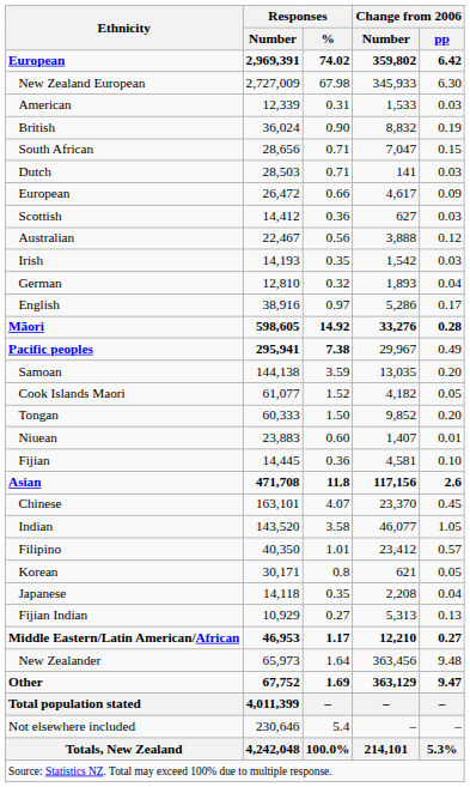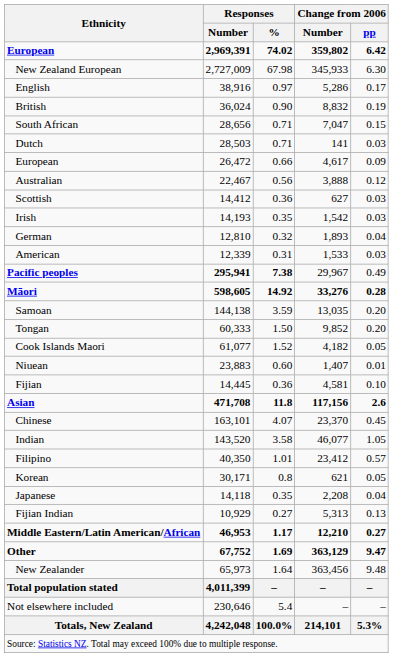rows swapped: English <-> American
rows swapped: Australian <-> Scottish
rows swapped: Māori <-> Pacific peoples
rows swapped: Cook Islands Maori <-> Tongan
rows swapped: Other <-> New Zealander
